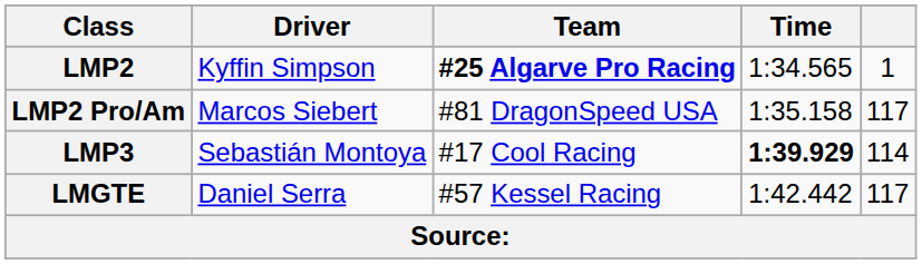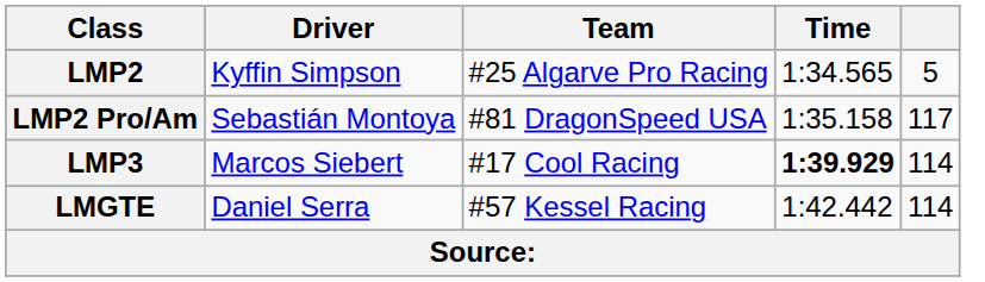LMP2 | Team: bold -> normal
LMP2 | column 5: 1 -> 5
LMP2 Pro/Am | Driver: Marcos Siebert -> Sebastián Montoya
LMP3 | Driver: Sebastián Montoya -> Marcos Siebert
LMGTE | column 5: 117 -> 114
